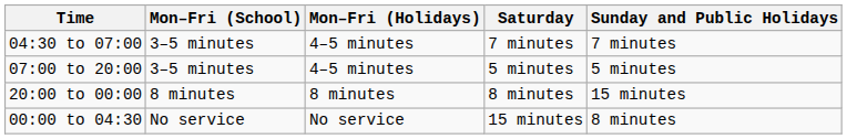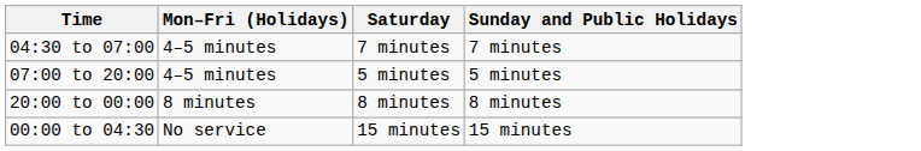- column: Mon–Fri (School) | 3–5 minutes | 3–5 minutes | 8 minutes | No service
20:00 to 00:00 | Sunday and Public Holidays: 15 minutes -> 8 minutes
00:00 to 04:30 | Sunday and Public Holidays: 8 minutes -> 15 minutes
